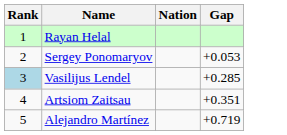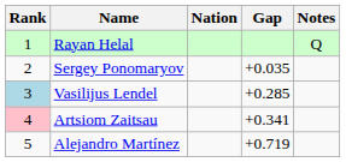+ column: Notes | Q
Sergey Ponomaryov | Gap: +0.053 -> +0.035
Artsiom Zaitsau | Rank: no background -> pink background
Artsiom Zaitsau | Gap: +0.351 -> +0.341
